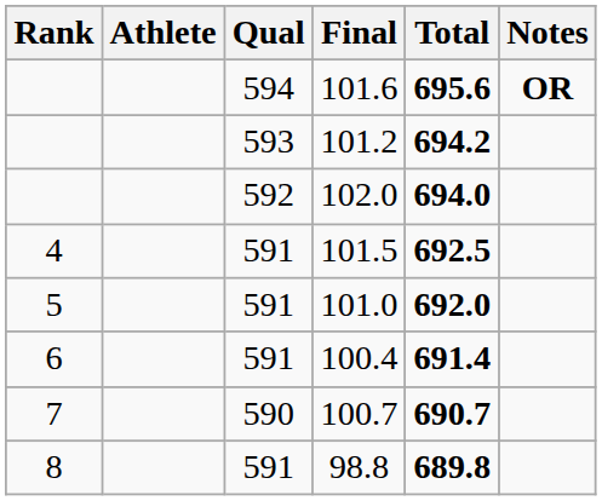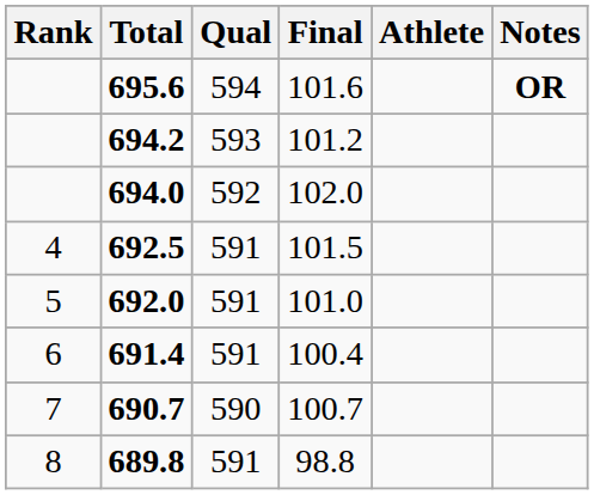columns swapped: Athlete <-> Total
